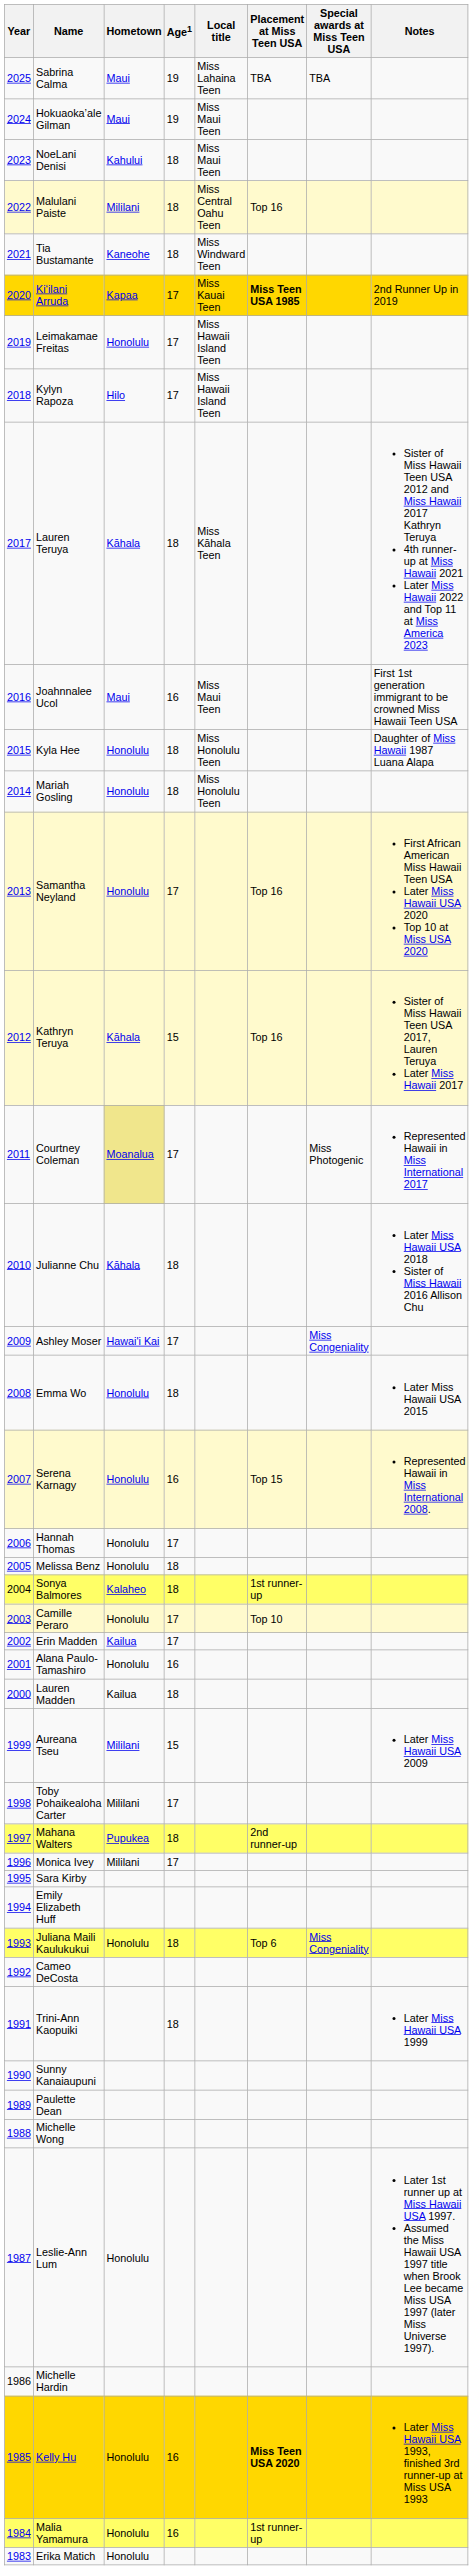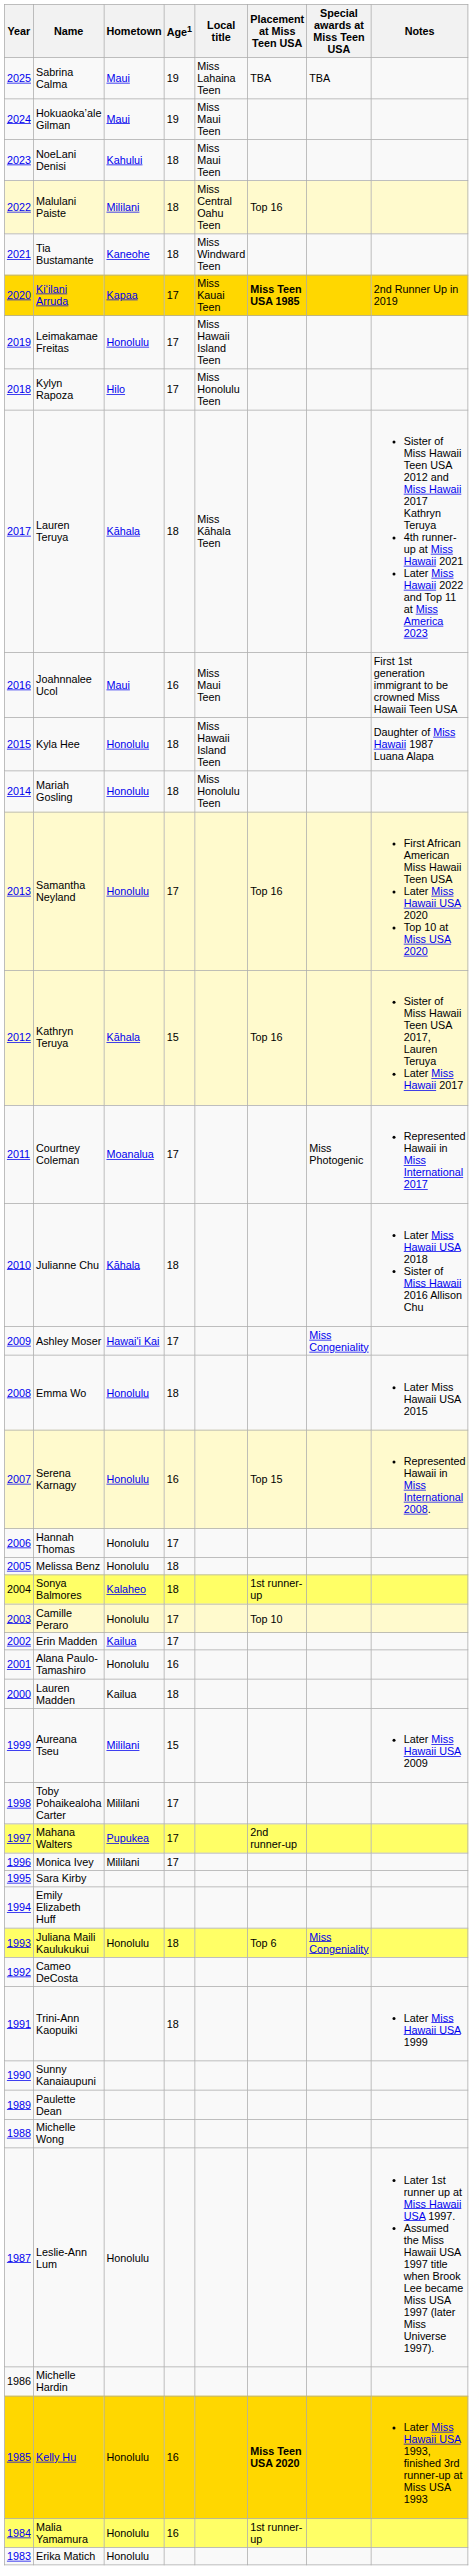Kylyn Rapoza | Local title: Miss Hawaii Island Teen -> Miss Honolulu Teen
Kyla Hee | Local title: Miss Honolulu Teen -> Miss Hawaii Island Teen
Courtney Coleman | Hometown: khaki background -> no background
Mahana Walters | Age1: 18 -> 17
